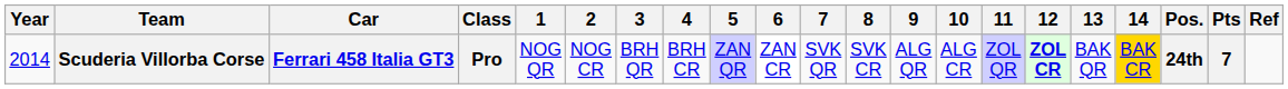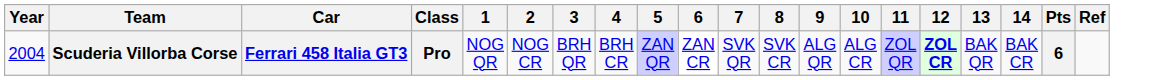- column: Pos. | 24th
Scuderia Villorba Corse | Year: 2014 -> 2004
Scuderia Villorba Corse | 14: gold background -> no background
Scuderia Villorba Corse | Pts: 7 -> 6
